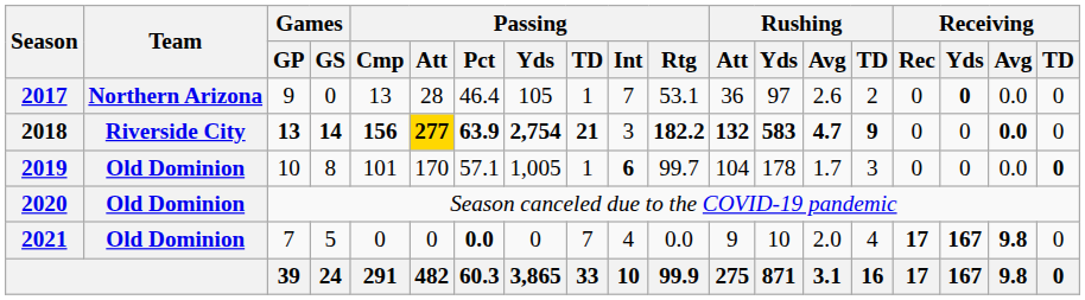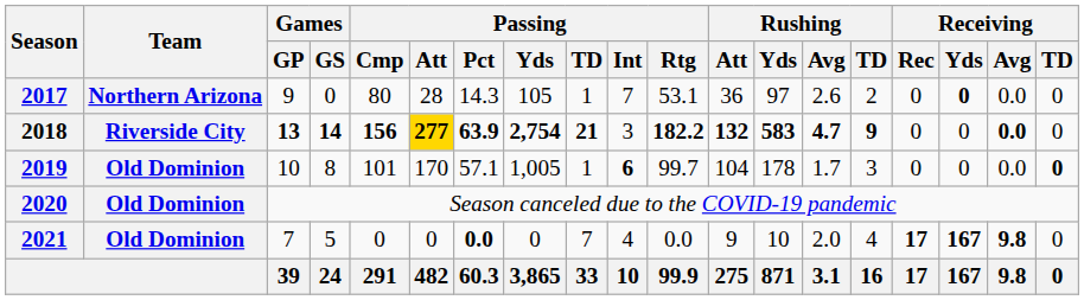2017 | Passing / Cmp: 13 -> 80
2017 | Passing / Pct: 46.4 -> 14.3
